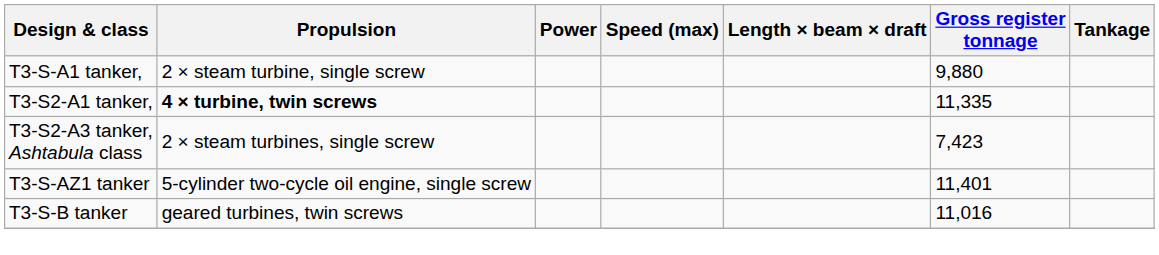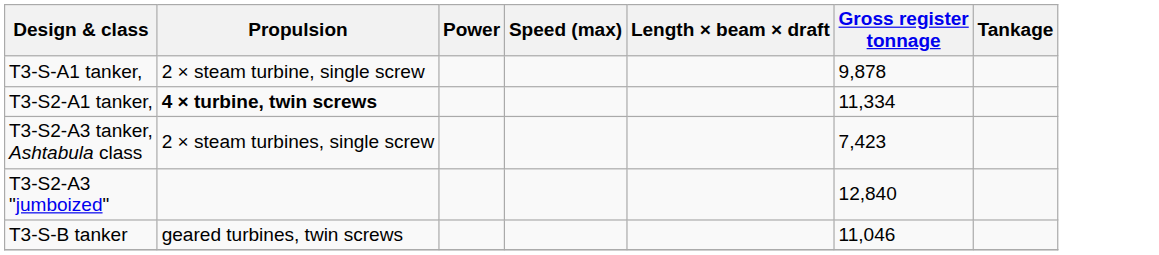T3-S-A1 tanker, | Gross register tonnage: 9,880 -> 9,878
T3-S2-A1 tanker, | Gross register tonnage: 11,335 -> 11,334
+ row: T3-S2-A3 "jumboized" | 12,840
- row: T3-S-AZ1 tanker | 5-cylinder two-cycle oil engine, single screw | 11,401
T3-S-B tanker | Gross register tonnage: 11,016 -> 11,046
